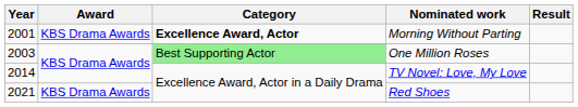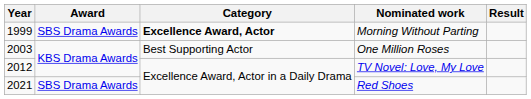Morning Without Parting | Year: 2001 -> 1999
Morning Without Parting | Award: KBS Drama Awards -> SBS Drama Awards
One Million Roses | Category: lightgreen background -> no background
TV Novel: Love, My Love | Year: 2014 -> 2012
Red Shoes | Award: KBS Drama Awards -> SBS Drama Awards
